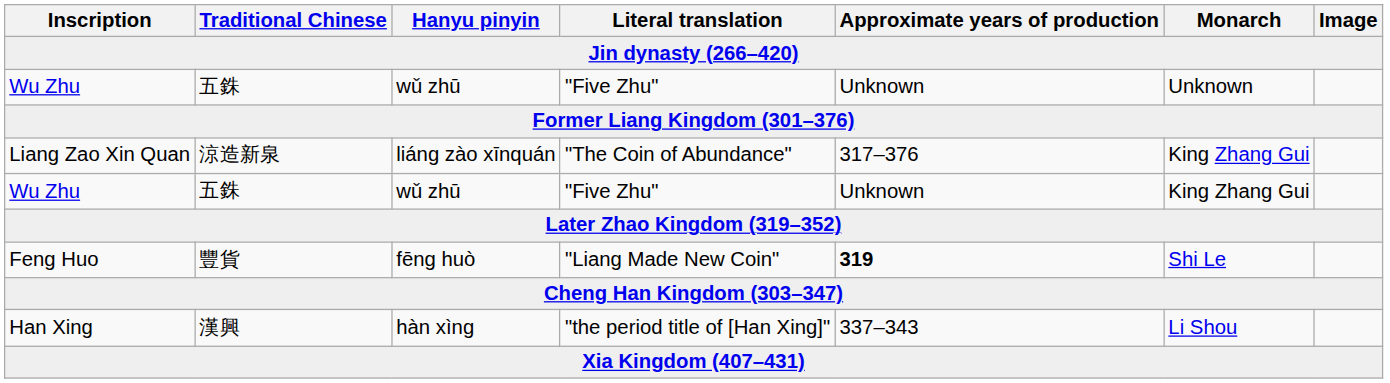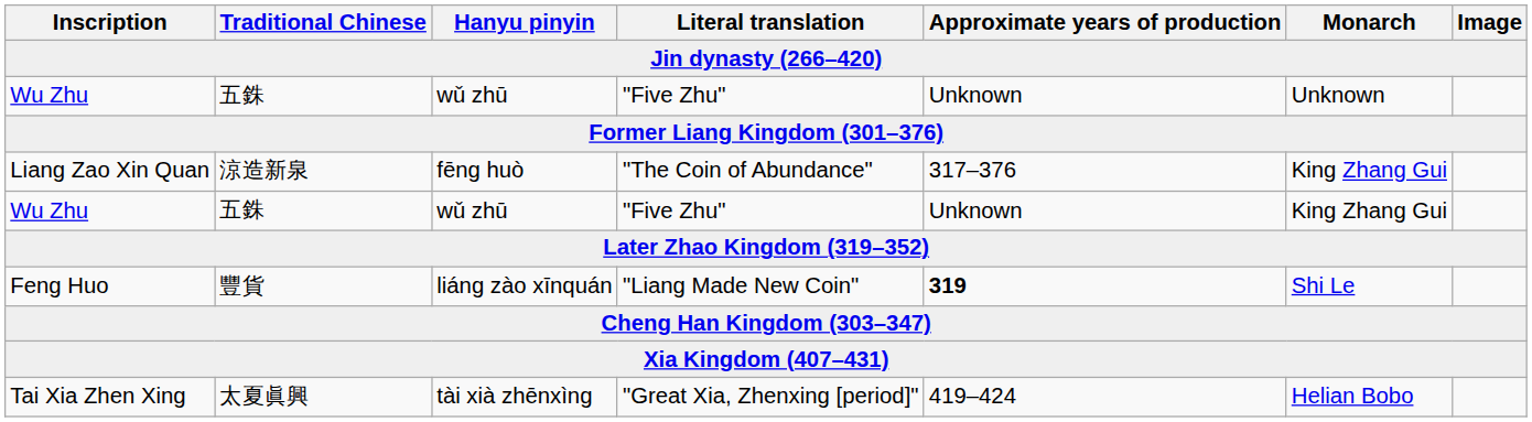Liang Zao Xin Quan | Hanyu pinyin: liáng zào xīnquán -> fēng huò
Feng Huo | Hanyu pinyin: fēng huò -> liáng zào xīnquán
- row: Han Xing | 漢興 | hàn xìng | "the period title of [Han Xing]" | 337–343 | Li Shou
+ row: Tai Xia Zhen Xing | 太夏眞興 | tài xià zhēnxìng | "Great Xia, Zhenxing [period]" | 419–424 | Helian Bobo
